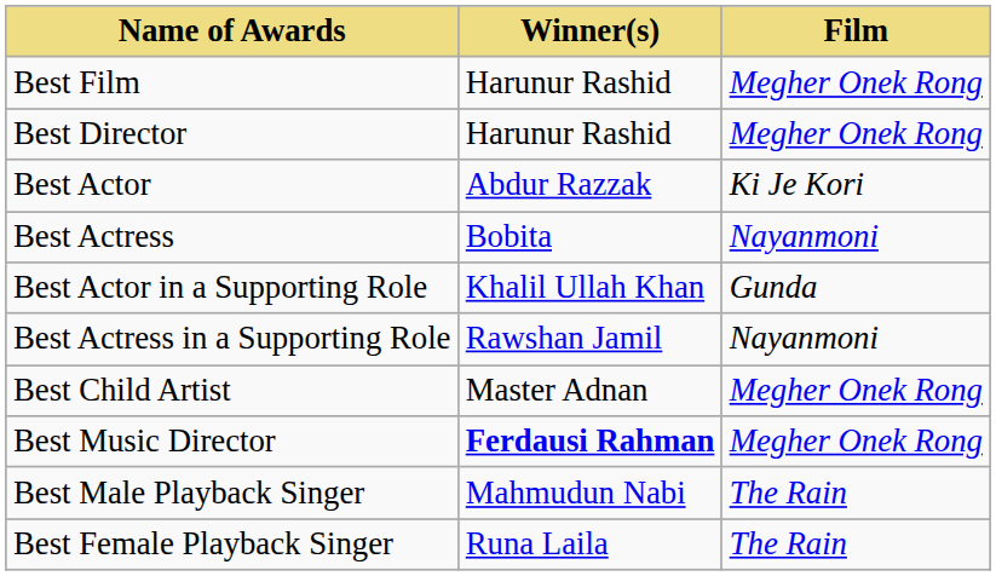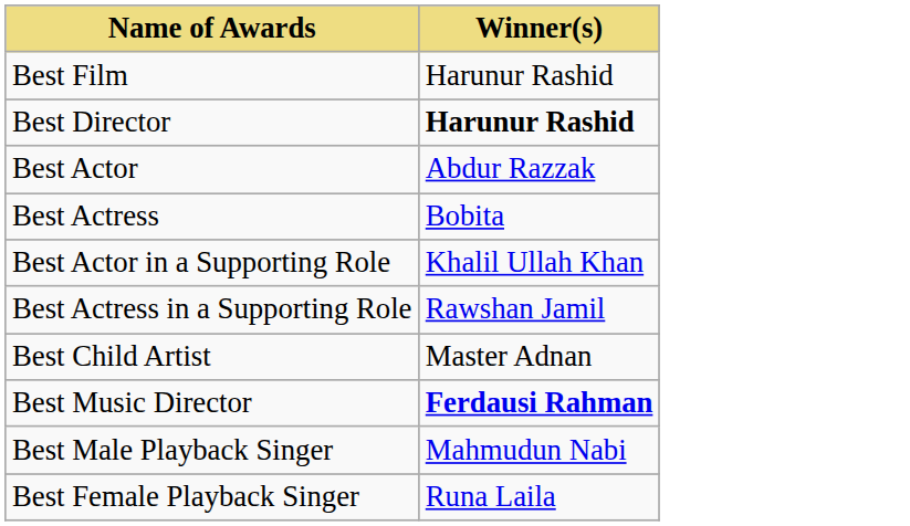- column: Film | Megher Onek Rong | Megher Onek Rong | Ki Je Kori | Nayanmoni | Gunda | Nayanmoni | Megher Onek Rong | Megher Onek Rong | The Rain | The Rain
Best Director | Winner(s): normal -> bold
